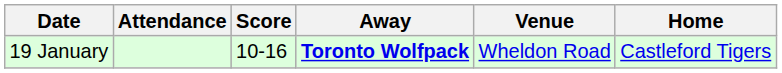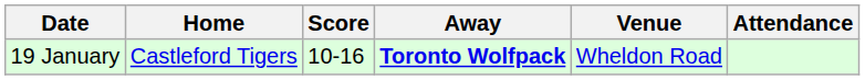columns swapped: Home <-> Attendance
